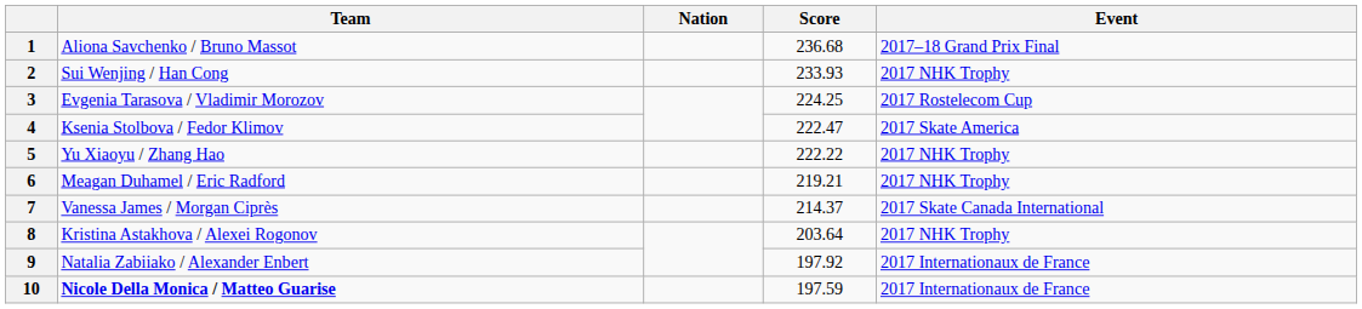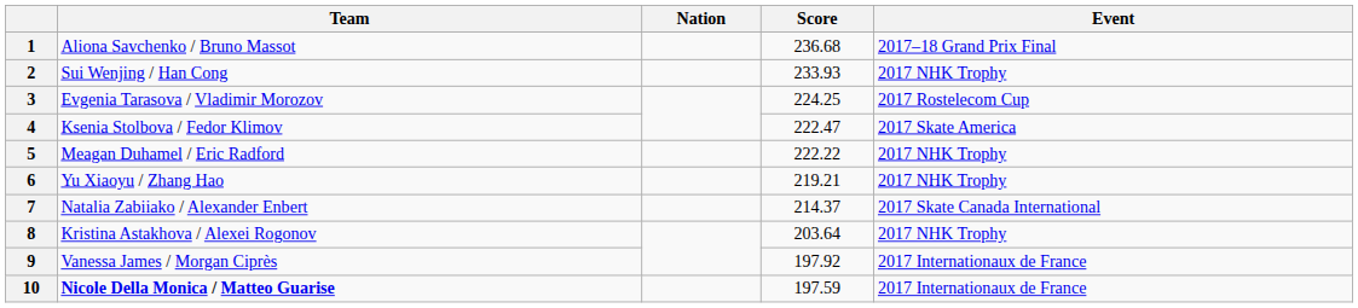5 | Team: Yu Xiaoyu / Zhang Hao -> Meagan Duhamel / Eric Radford
6 | Team: Meagan Duhamel / Eric Radford -> Yu Xiaoyu / Zhang Hao
7 | Team: Vanessa James / Morgan Ciprès -> Natalia Zabiiako / Alexander Enbert
9 | Team: Natalia Zabiiako / Alexander Enbert -> Vanessa James / Morgan Ciprès
